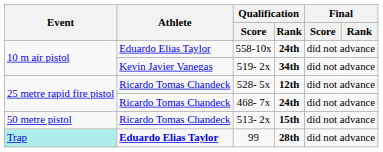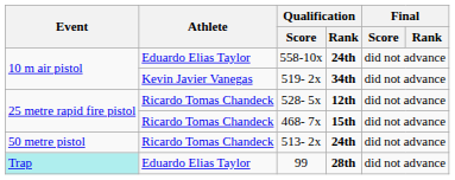468- 7x | Qualification / Rank: 24th -> 15th
513- 2x | Qualification / Rank: 15th -> 24th
99 | Athlete: bold -> normal
